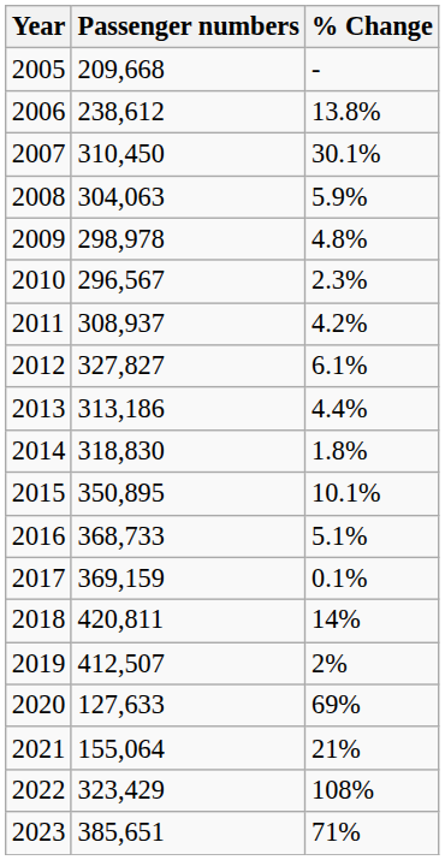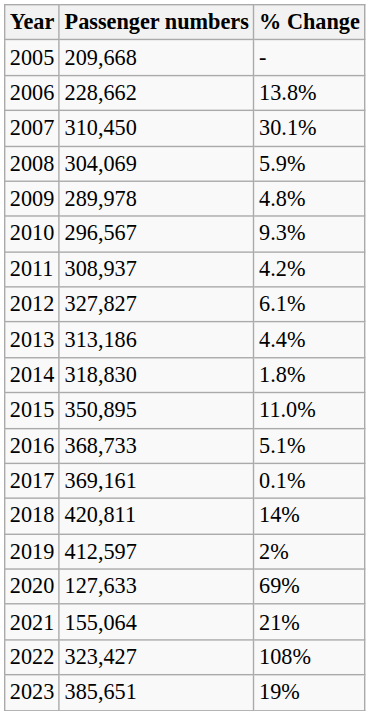2006 | Passenger numbers: 238,612 -> 228,662
2008 | Passenger numbers: 304,063 -> 304,069
2009 | Passenger numbers: 298,978 -> 289,978
2010 | % Change: 2.3% -> 9.3%
2015 | % Change: 10.1% -> 11.0%
2017 | Passenger numbers: 369,159 -> 369,161
2019 | Passenger numbers: 412,507 -> 412,597
2022 | Passenger numbers: 323,429 -> 323,427
2023 | % Change: 71% -> 19%
